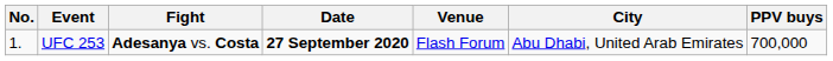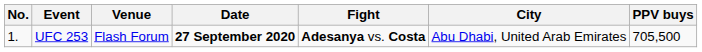columns swapped: Fight <-> Venue
UFC 253 | PPV buys: 700,000 -> 705,500
